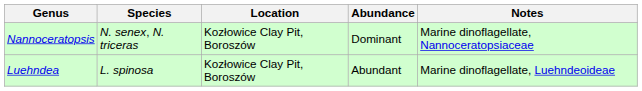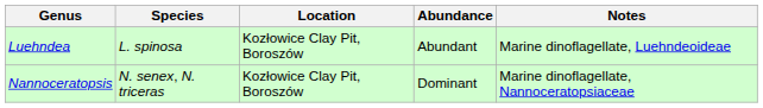rows swapped: Luehndea <-> Nannoceratopsis
